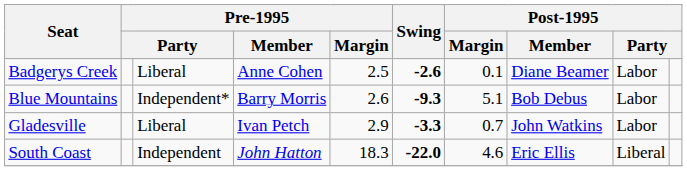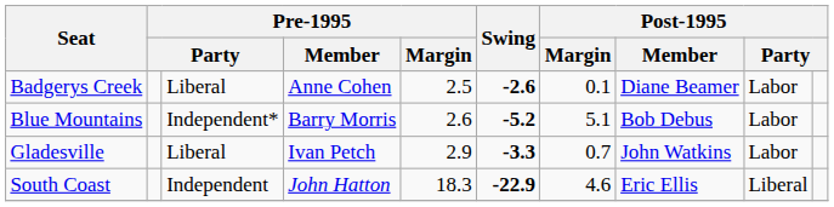Blue Mountains | Swing: -9.3 -> -5.2
South Coast | Swing: -22.0 -> -22.9
